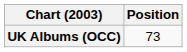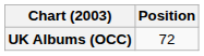UK Albums (OCC) | Position: 73 -> 72
